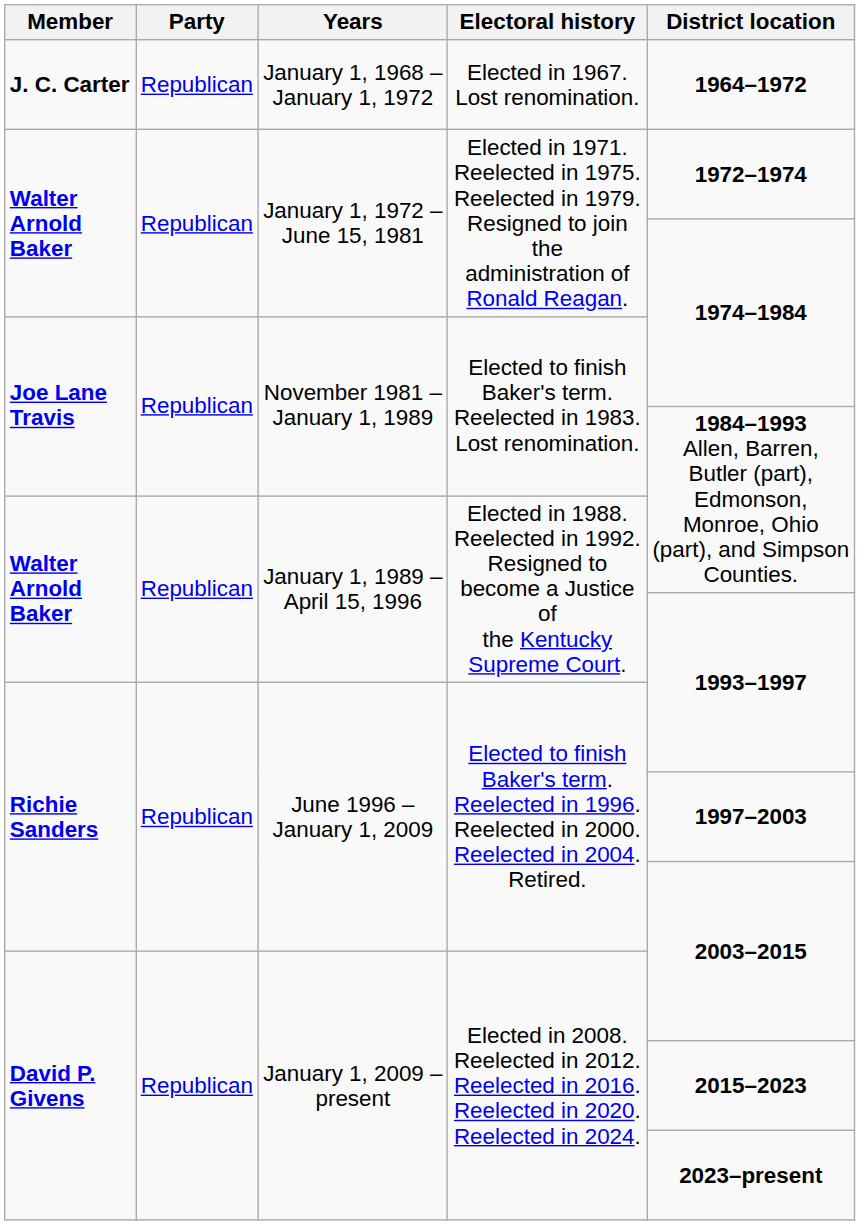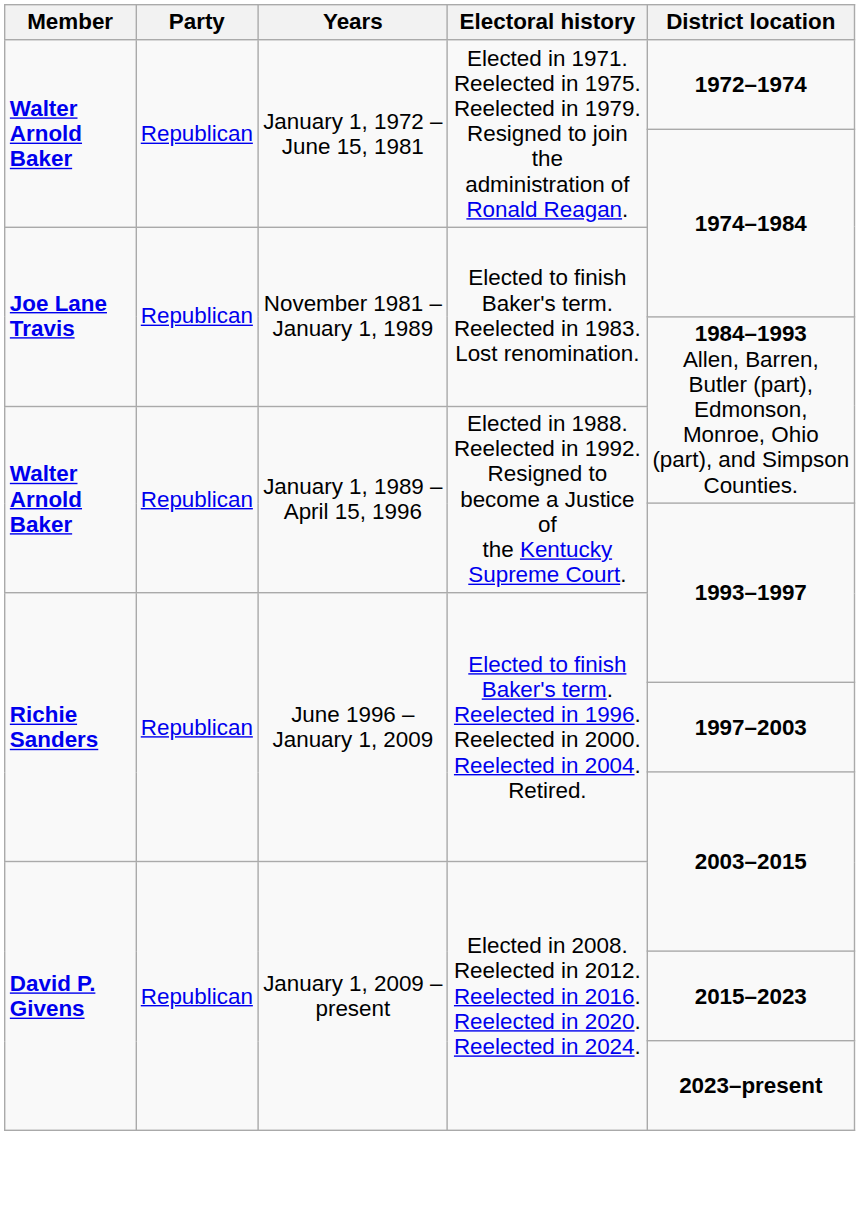- row: J. C. Carter | Republican | January 1, 1968 – January 1, 1972 | Elected in 1967. Lost renomination. | 1964–1972
